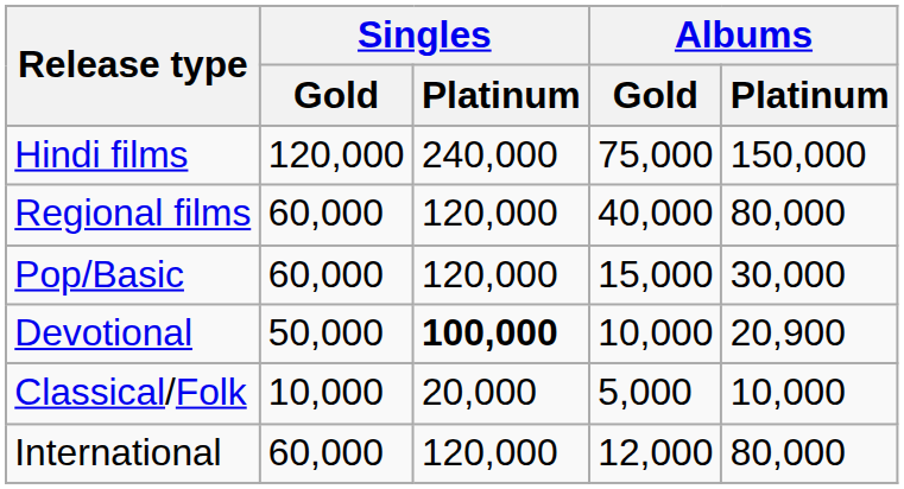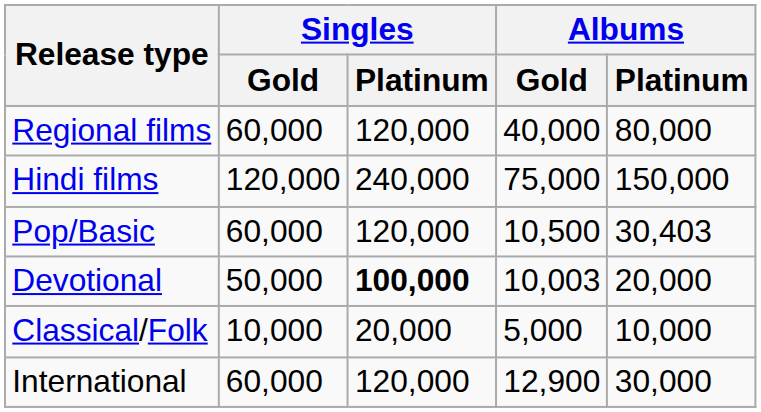rows swapped: Hindi films <-> Regional films
Pop/Basic | Albums / Gold: 15,000 -> 10,500
Pop/Basic | Albums / Platinum: 30,000 -> 30,403
Devotional | Albums / Gold: 10,000 -> 10,003
Devotional | Albums / Platinum: 20,900 -> 20,000
International | Albums / Gold: 12,000 -> 12,900
International | Albums / Platinum: 80,000 -> 30,000
